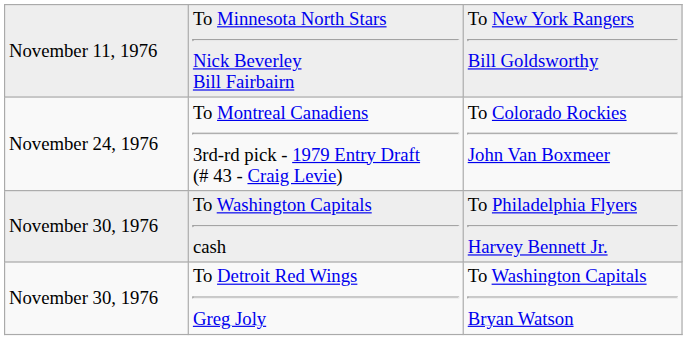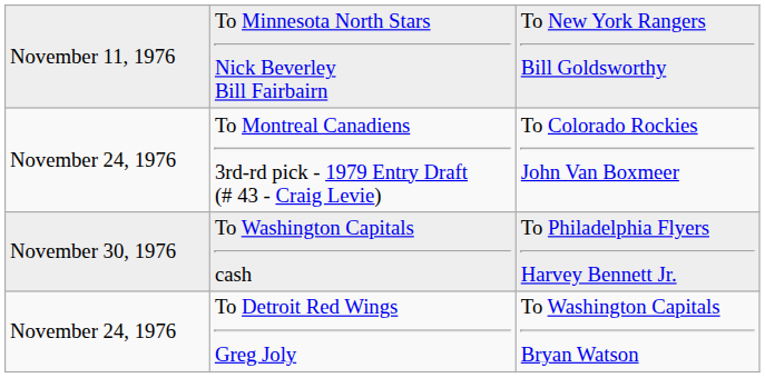To Detroit Red Wings Greg Joly | column 1: November 30, 1976 -> November 24, 1976
